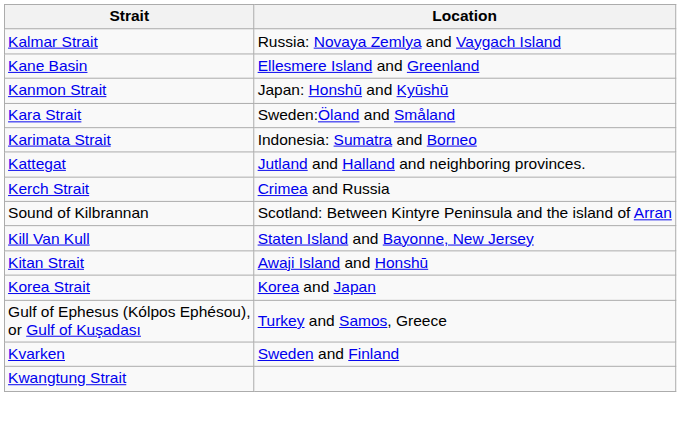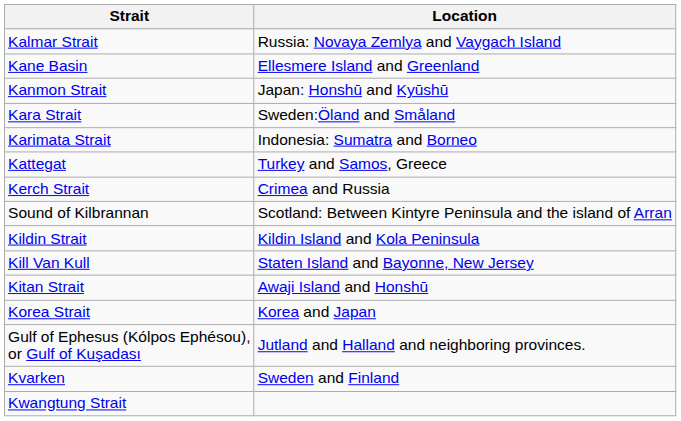Kattegat | Location: Jutland and Halland and neighboring provinces. -> Turkey and Samos, Greece
+ row: Kildin Strait | Kildin Island and Kola Peninsula
Gulf of Ephesus (Kólpos Ephésou), or Gulf of Kuşadası | Location: Turkey and Samos, Greece -> Jutland and Halland and neighboring provinces.
